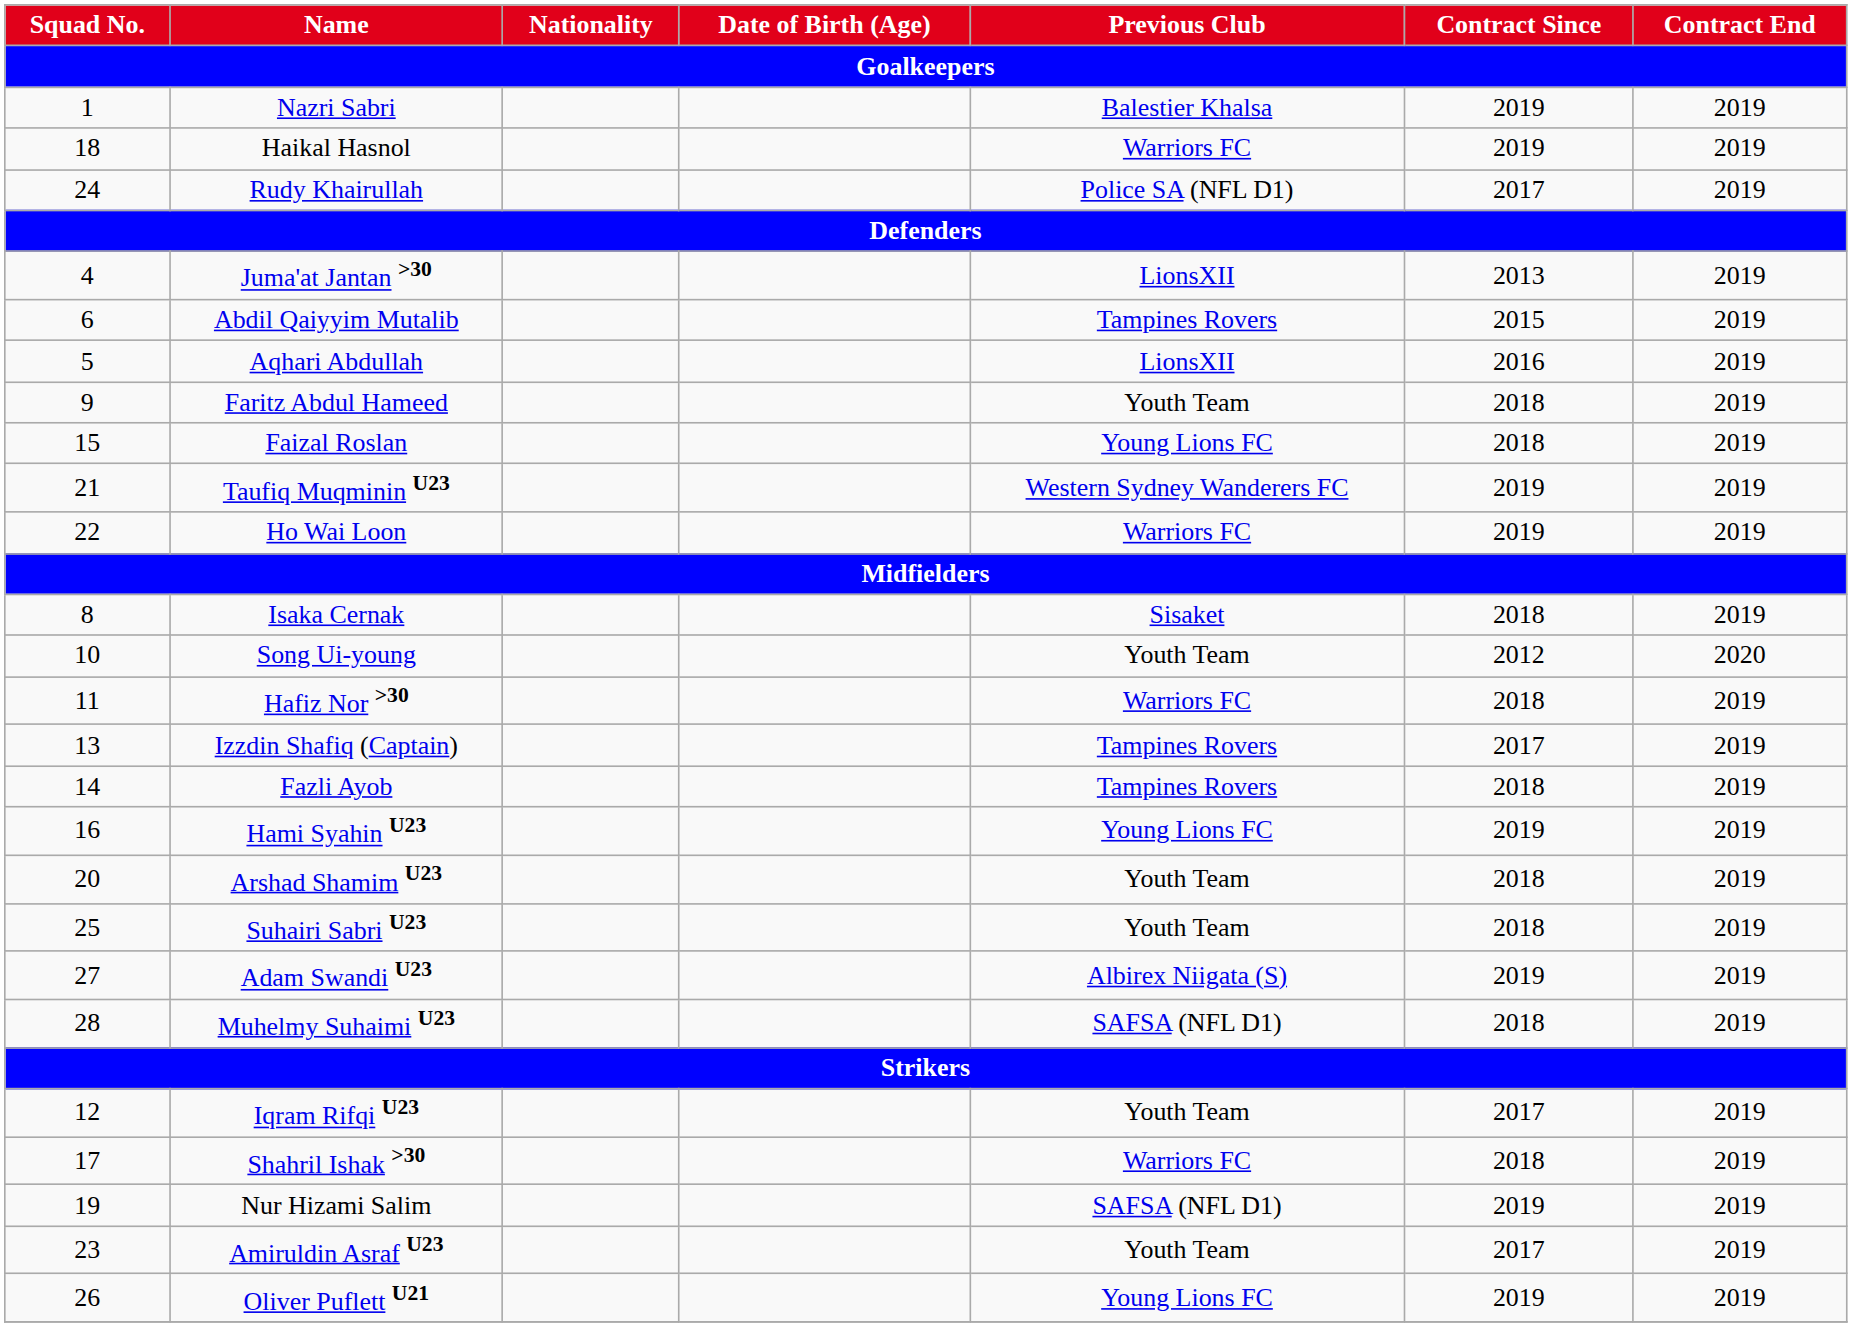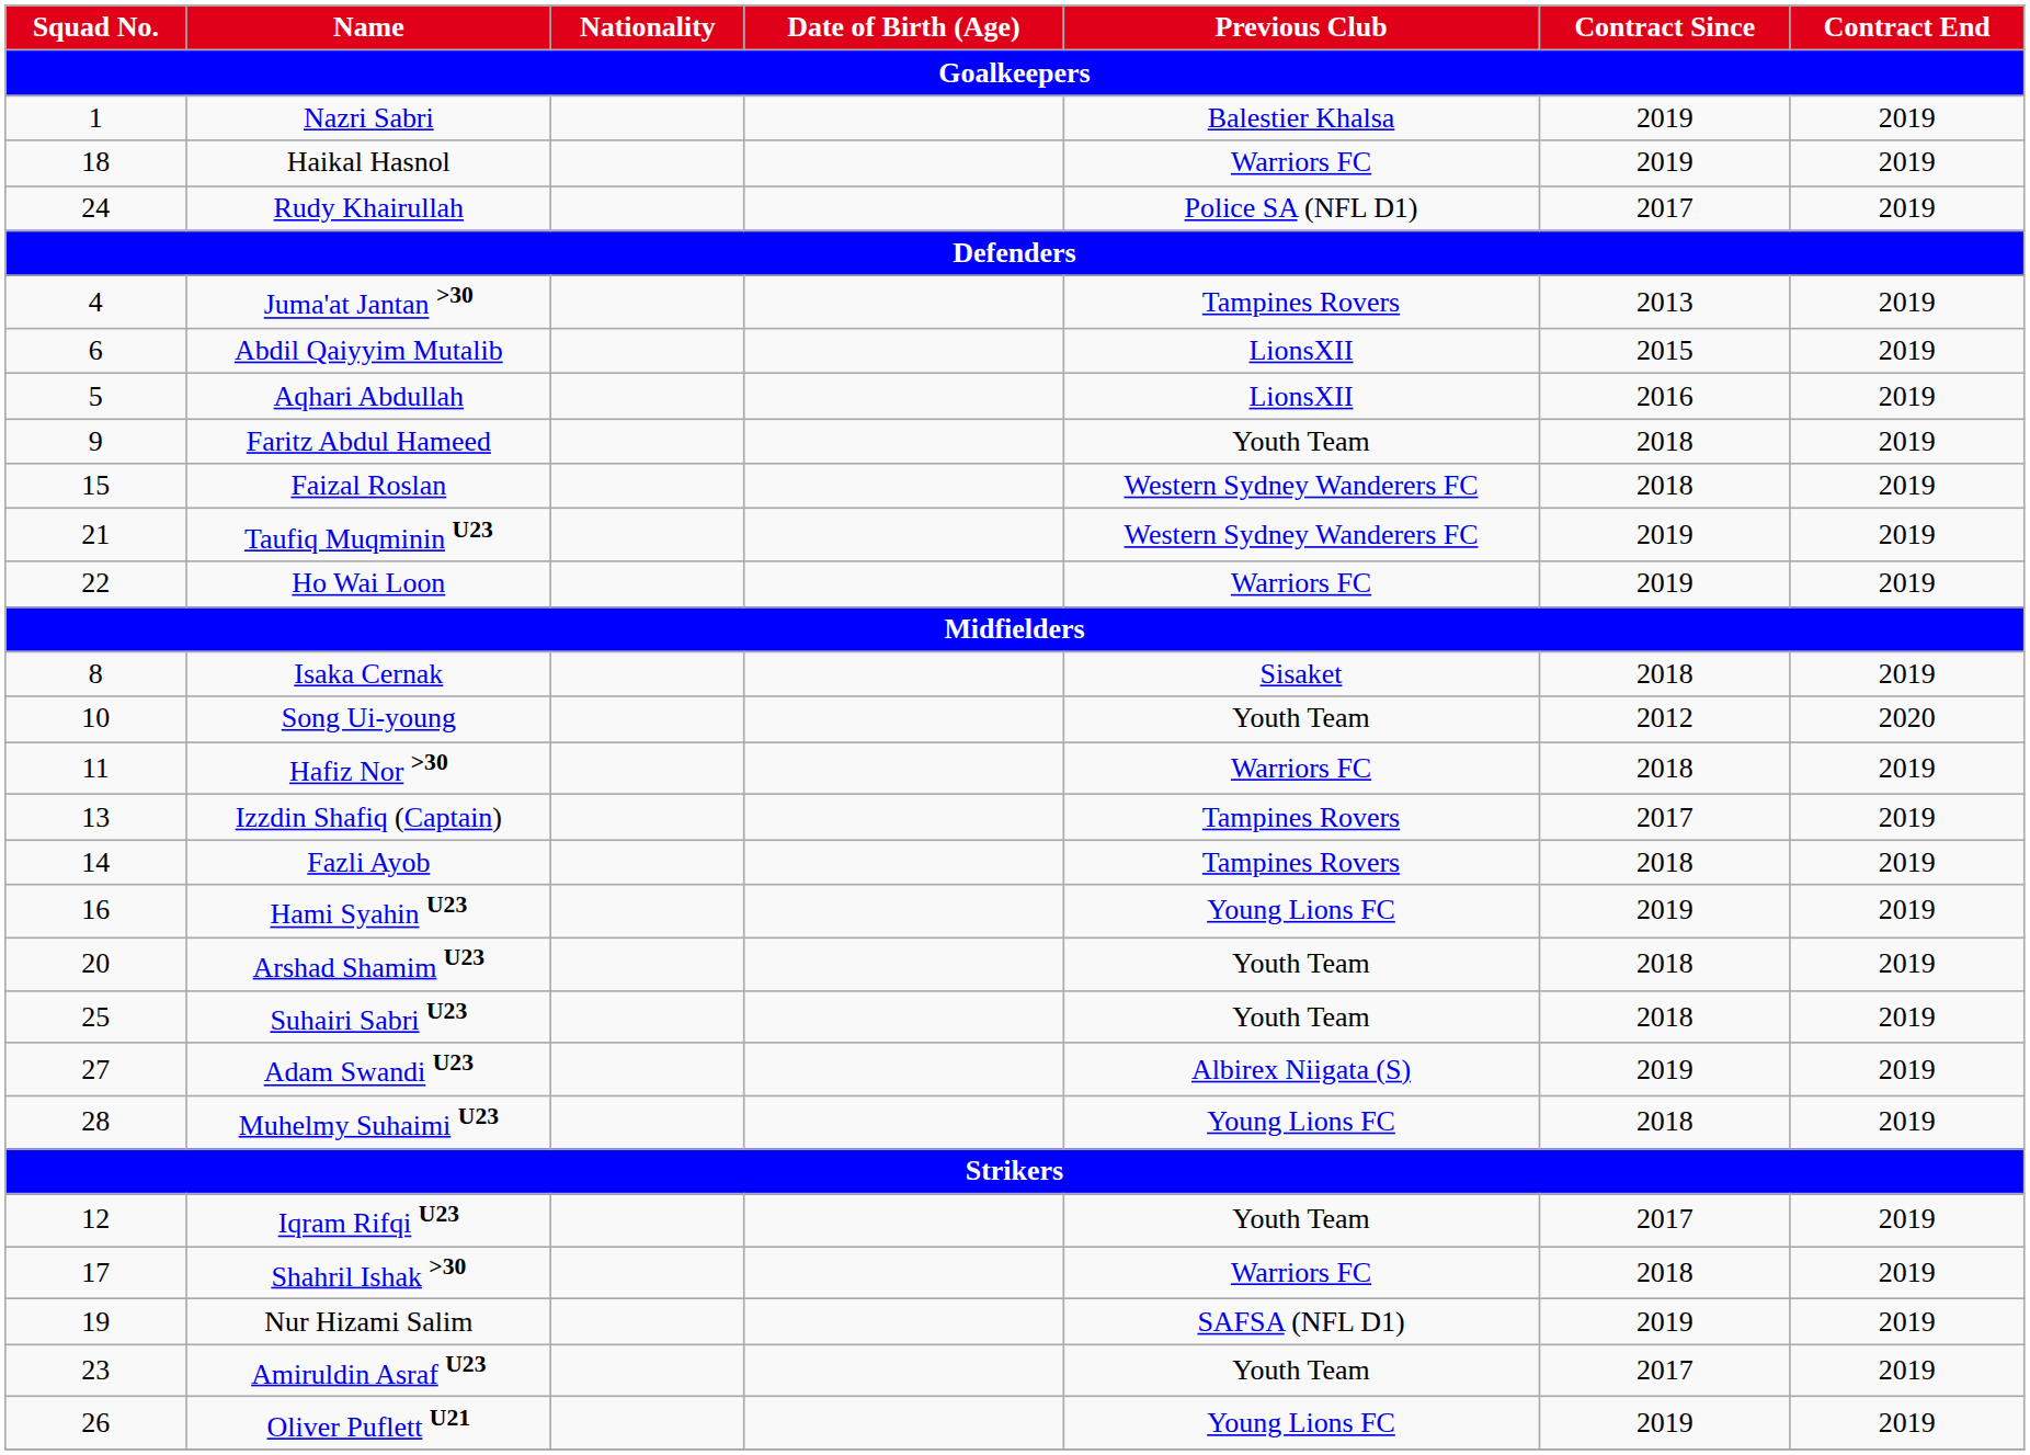Juma'at Jantan >30 | Previous Club: LionsXII -> Tampines Rovers
Abdil Qaiyyim Mutalib | Previous Club: Tampines Rovers -> LionsXII
Faizal Roslan | Previous Club: Young Lions FC -> Western Sydney Wanderers FC
Muhelmy Suhaimi U23 | Previous Club: SAFSA (NFL D1) -> Young Lions FC
